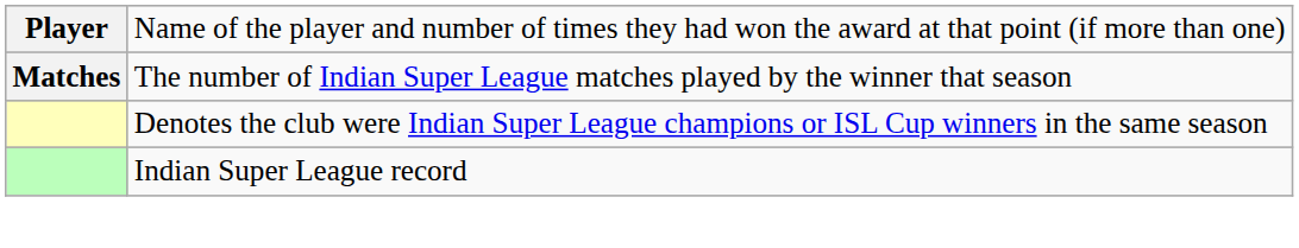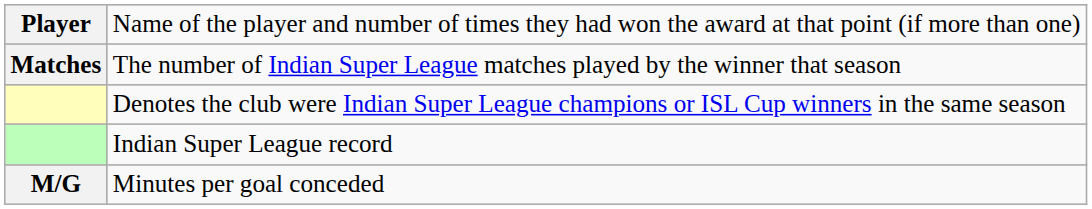+ row: M/G | Minutes per goal conceded
